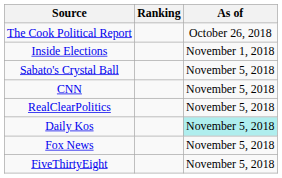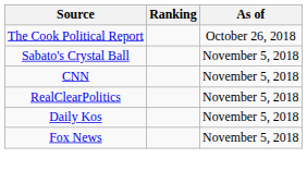- row: Inside Elections | November 1, 2018
Daily Kos | As of: paleturquoise background -> no background
- row: FiveThirtyEight | November 5, 2018
